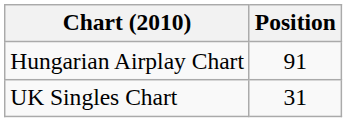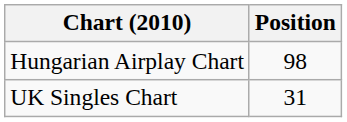Hungarian Airplay Chart | Position: 91 -> 98
